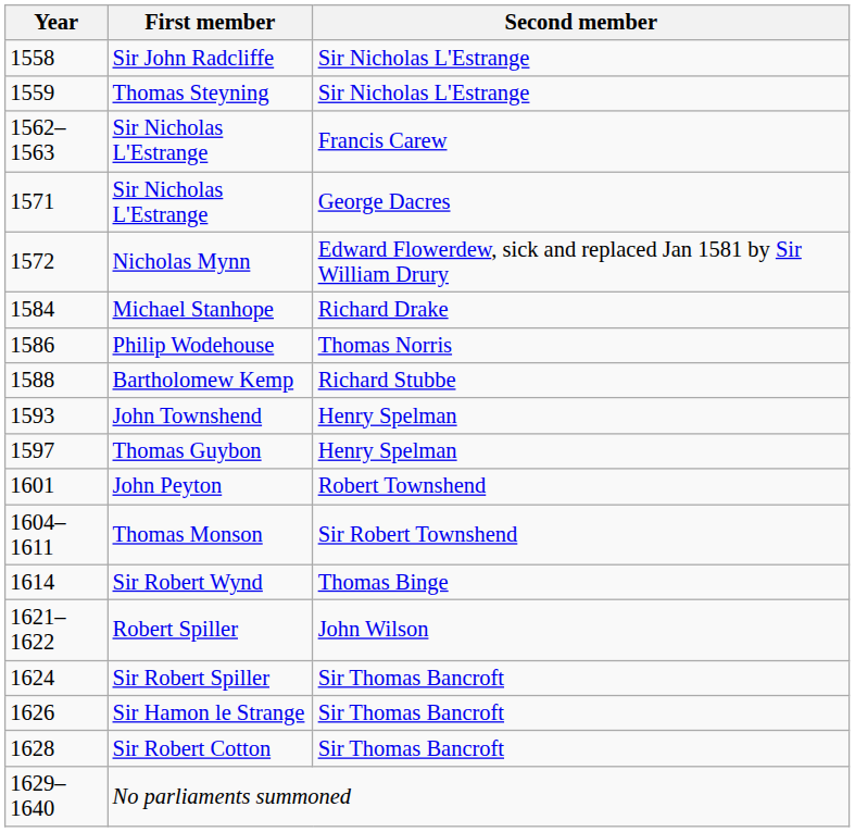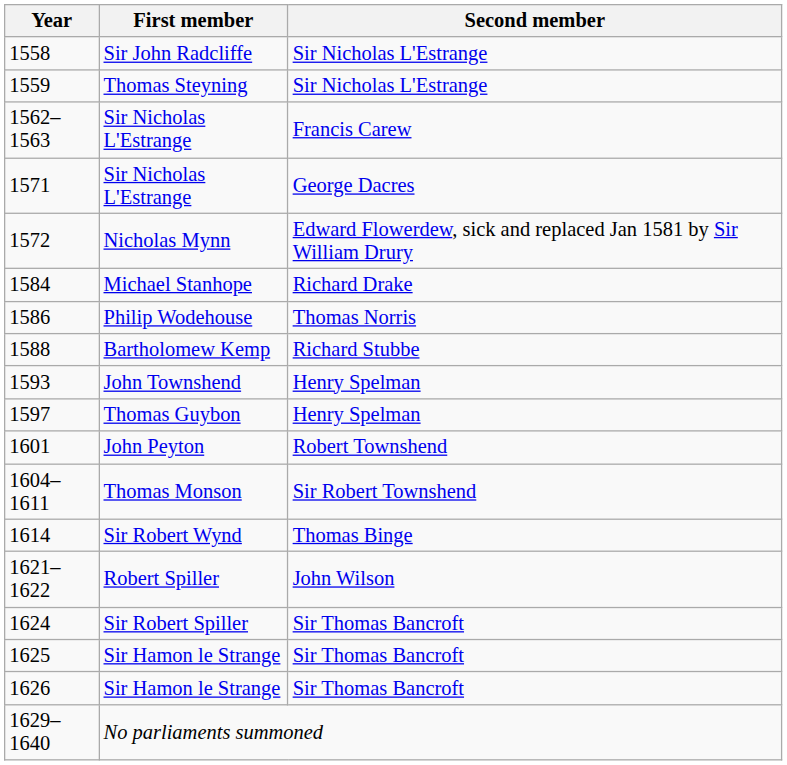+ row: 1625 | Sir Hamon le Strange | Sir Thomas Bancroft
- row: 1628 | Sir Robert Cotton | Sir Thomas Bancroft
